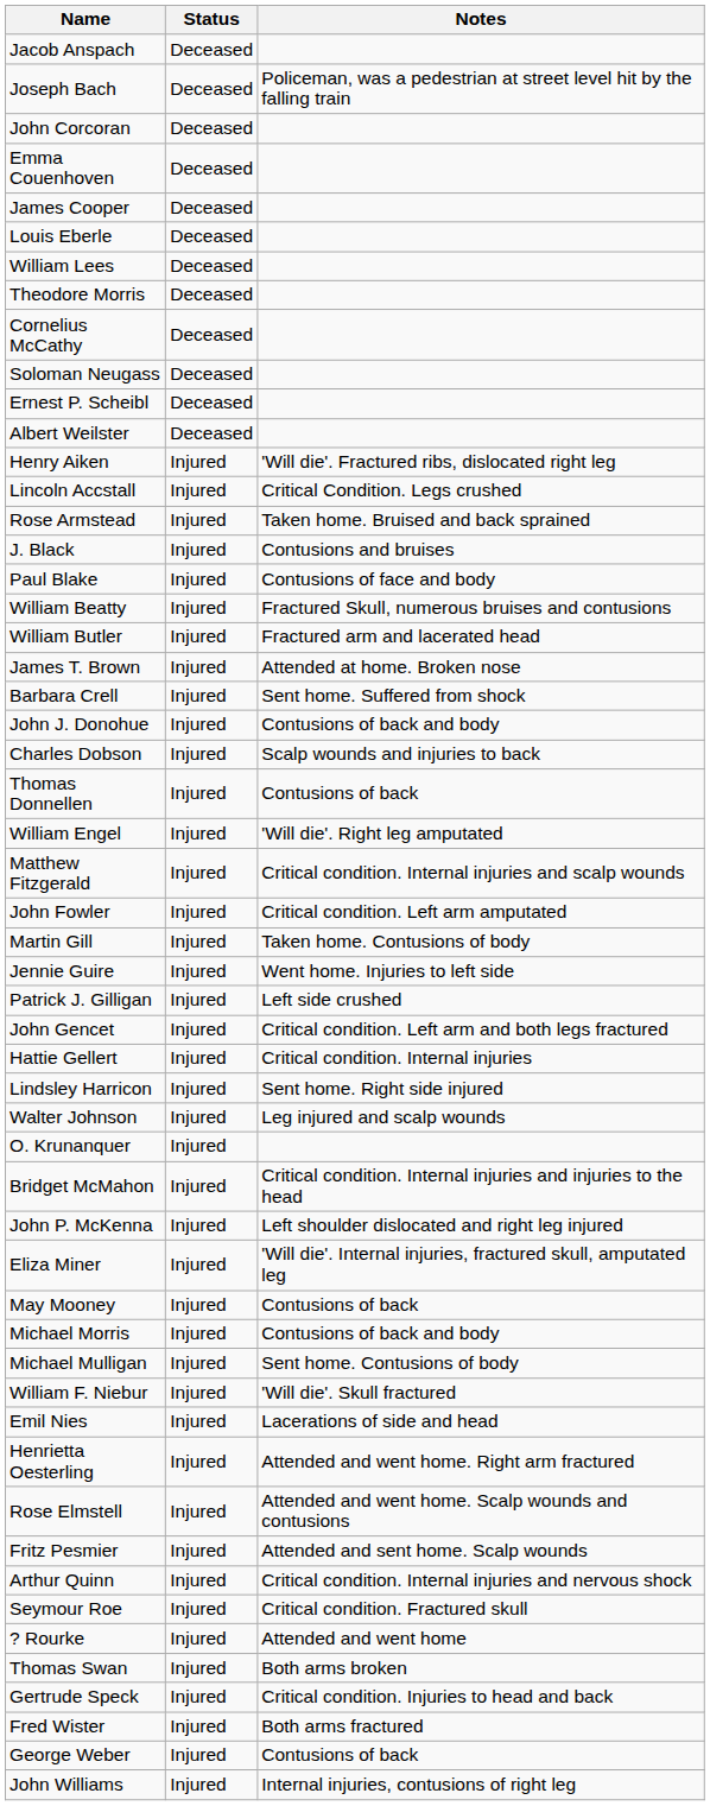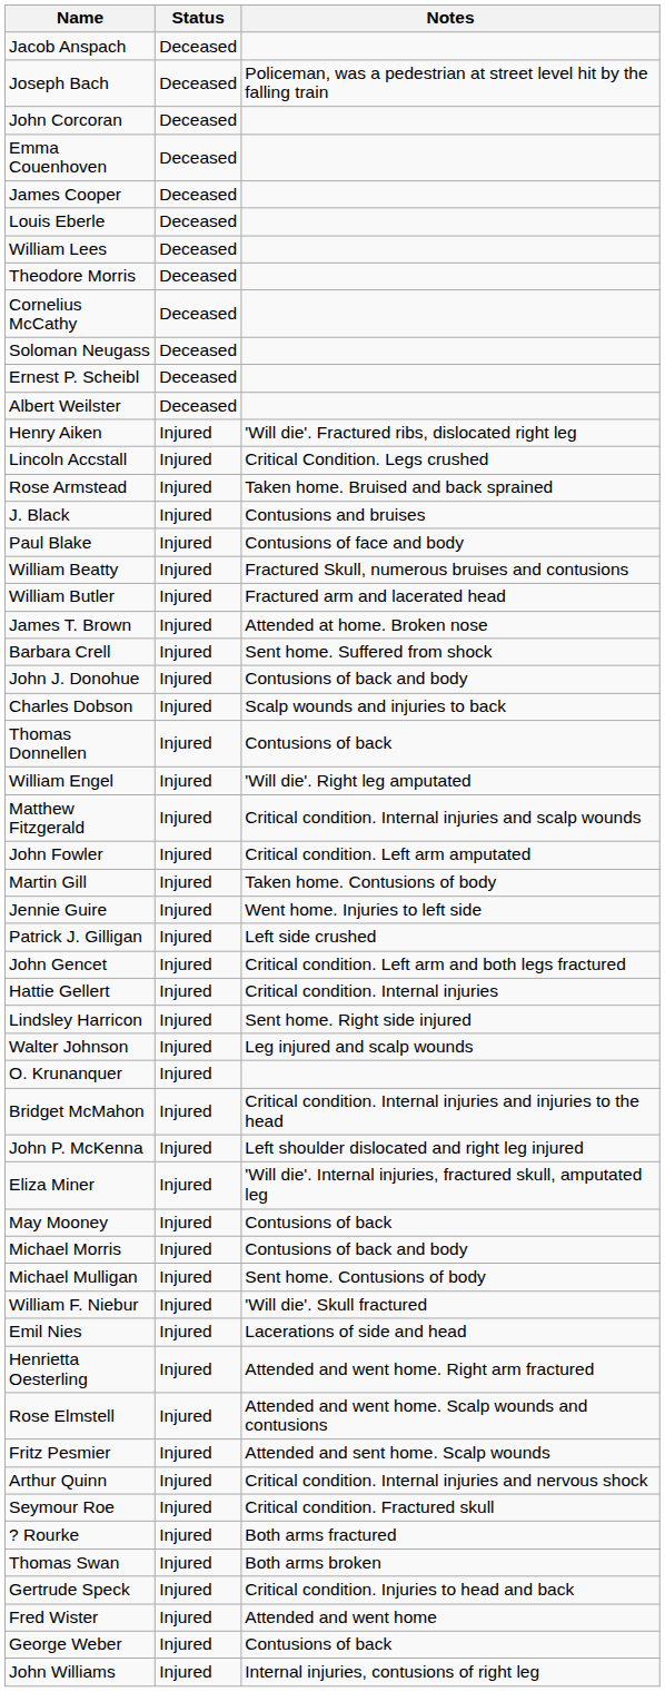? Rourke | Notes: Attended and went home -> Both arms fractured
Fred Wister | Notes: Both arms fractured -> Attended and went home
